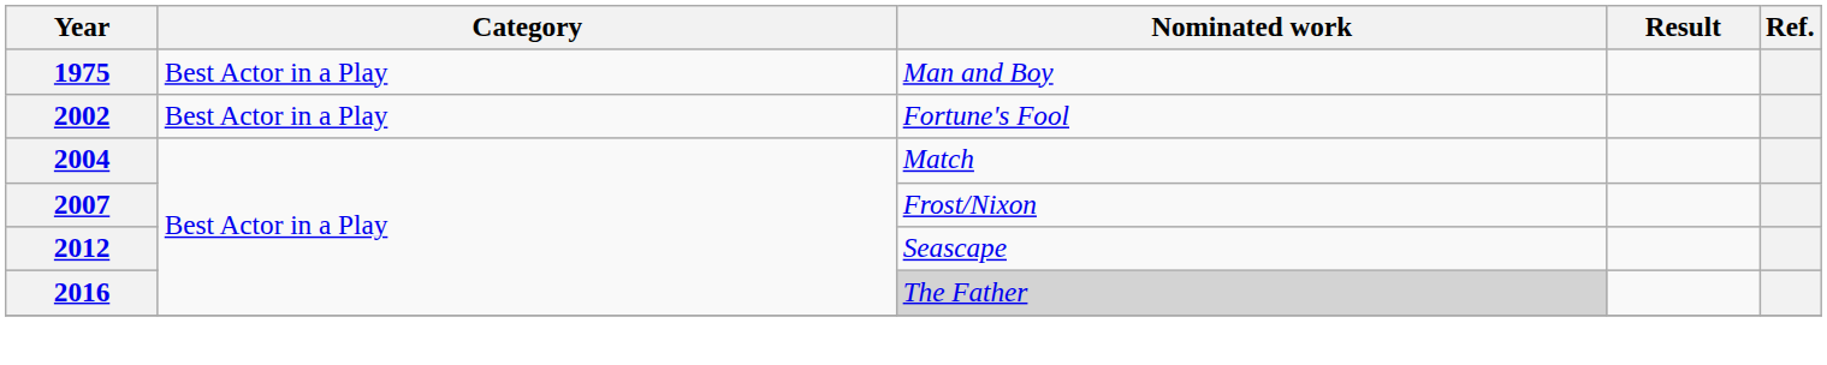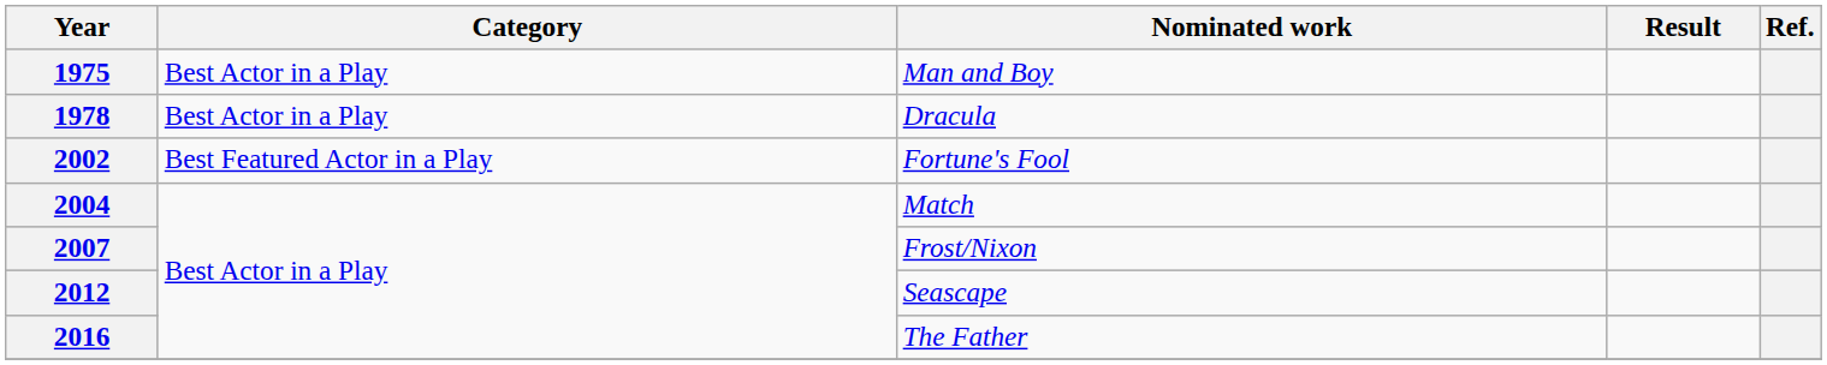+ row: 1978 | Best Actor in a Play | Dracula
2002 | Category: Best Actor in a Play -> Best Featured Actor in a Play
2016 | Nominated work: lightgrey background -> no background
